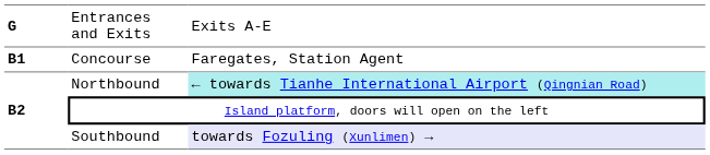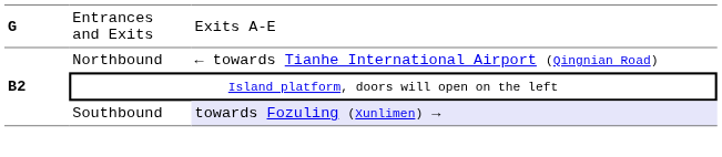- row: B1 | Concourse | Faregates, Station Agent
Northbound | column 3: paleturquoise background -> no background
